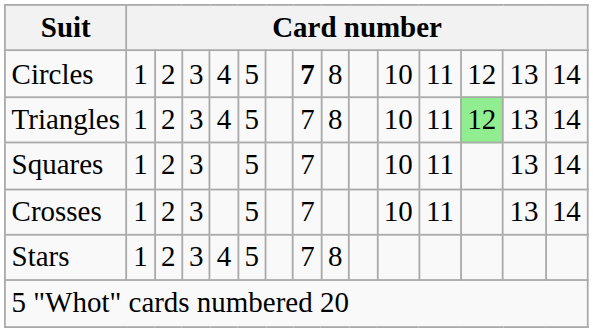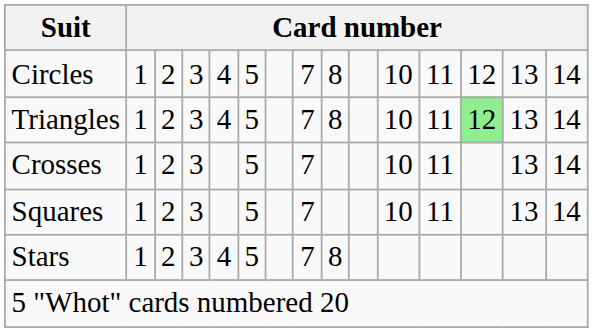Circles | column 8: bold -> normal
rows swapped: Crosses <-> Squares
